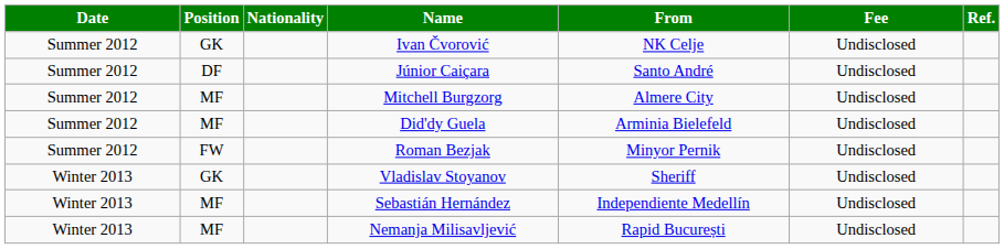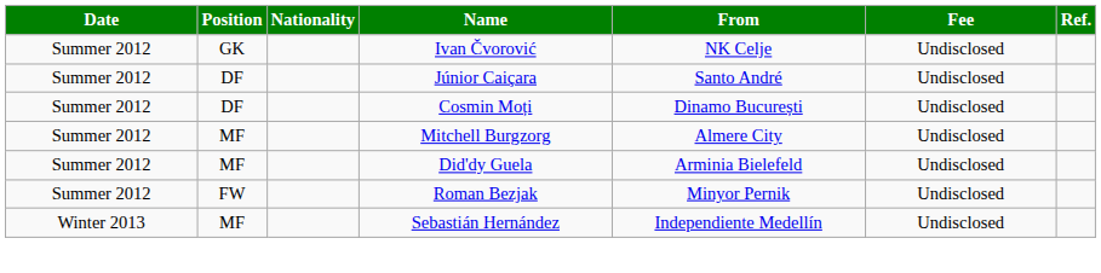+ row: Summer 2012 | DF | Cosmin Moți | Dinamo București | Undisclosed
- row: Winter 2013 | GK | Vladislav Stoyanov | Sheriff | Undisclosed
- row: Winter 2013 | MF | Nemanja Milisavljević | Rapid București | Undisclosed
